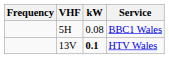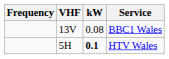BBC1 Wales | VHF: 5H -> 13V
HTV Wales | VHF: 13V -> 5H
